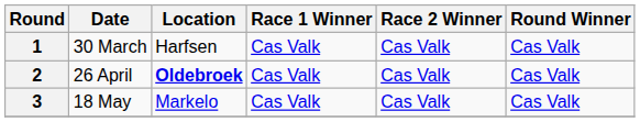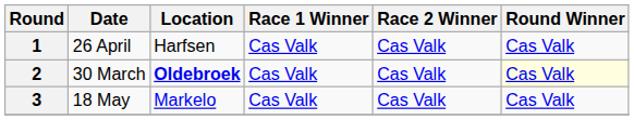1 | Date: 30 March -> 26 April
2 | Date: 26 April -> 30 March
2 | Round Winner: no background -> lightyellow background
